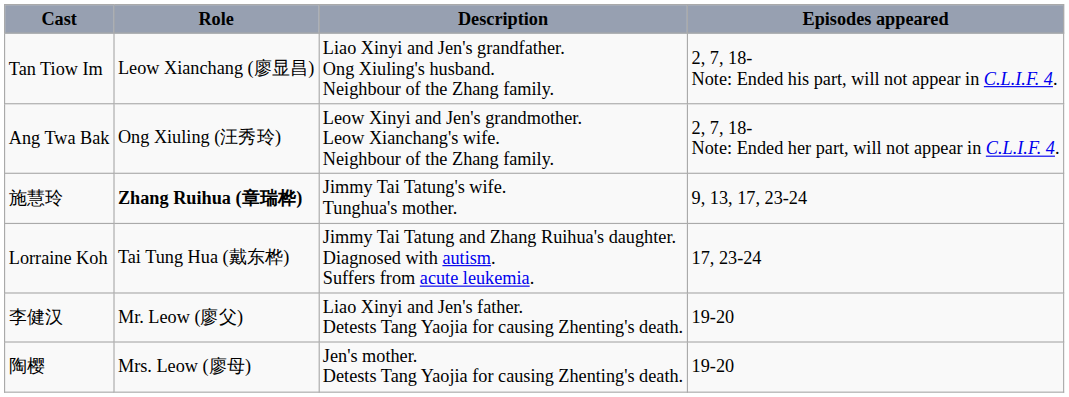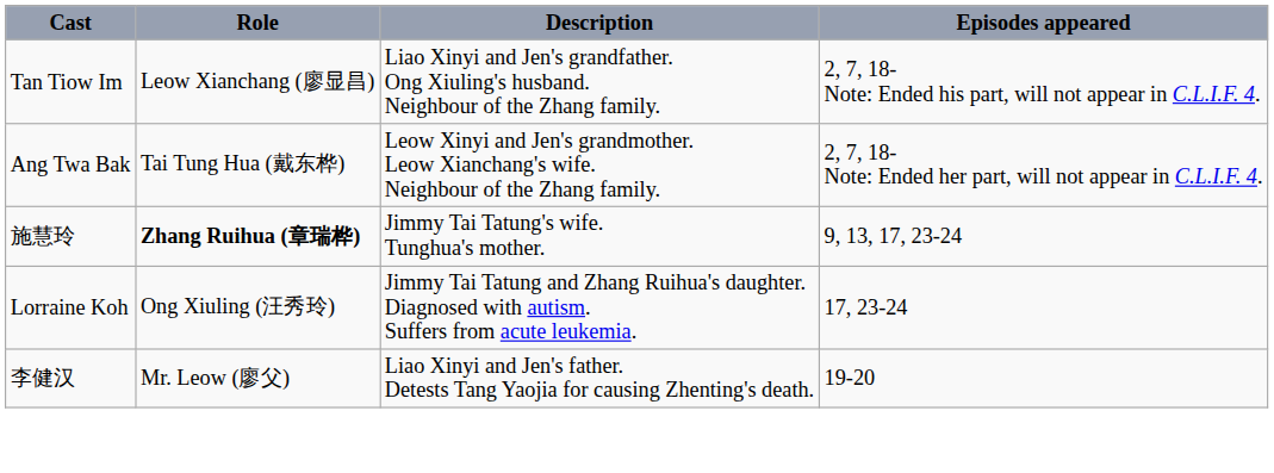Ang Twa Bak | Role: Ong Xiuling (汪秀玲) -> Tai Tung Hua (戴东桦)
Lorraine Koh | Role: Tai Tung Hua (戴东桦) -> Ong Xiuling (汪秀玲)
- row: 陶樱 | Mrs. Leow (廖母) | Jen's mother. Detests Tang Yaojia for causing Zhenting's death. | 19-20
